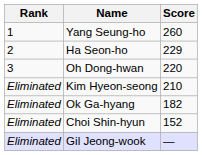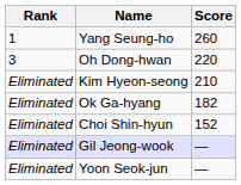- row: 2 | Ha Seon-ho | 229
+ row: Eliminated | Yoon Seok-jun | —
